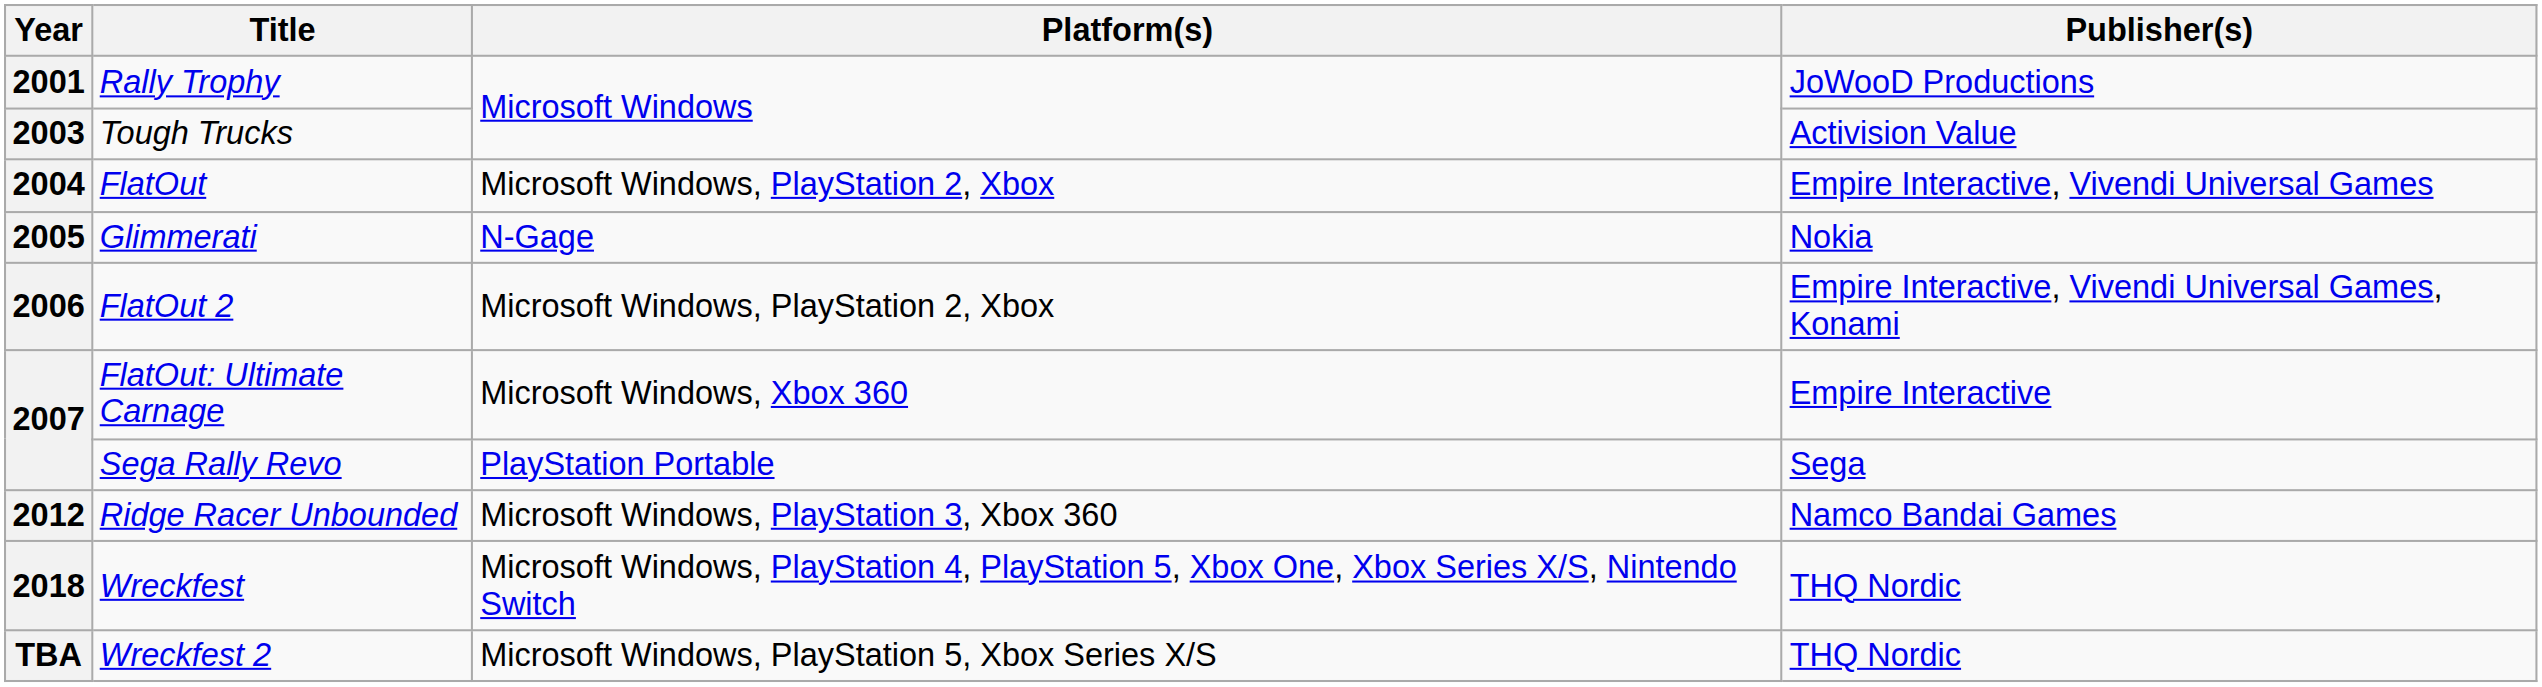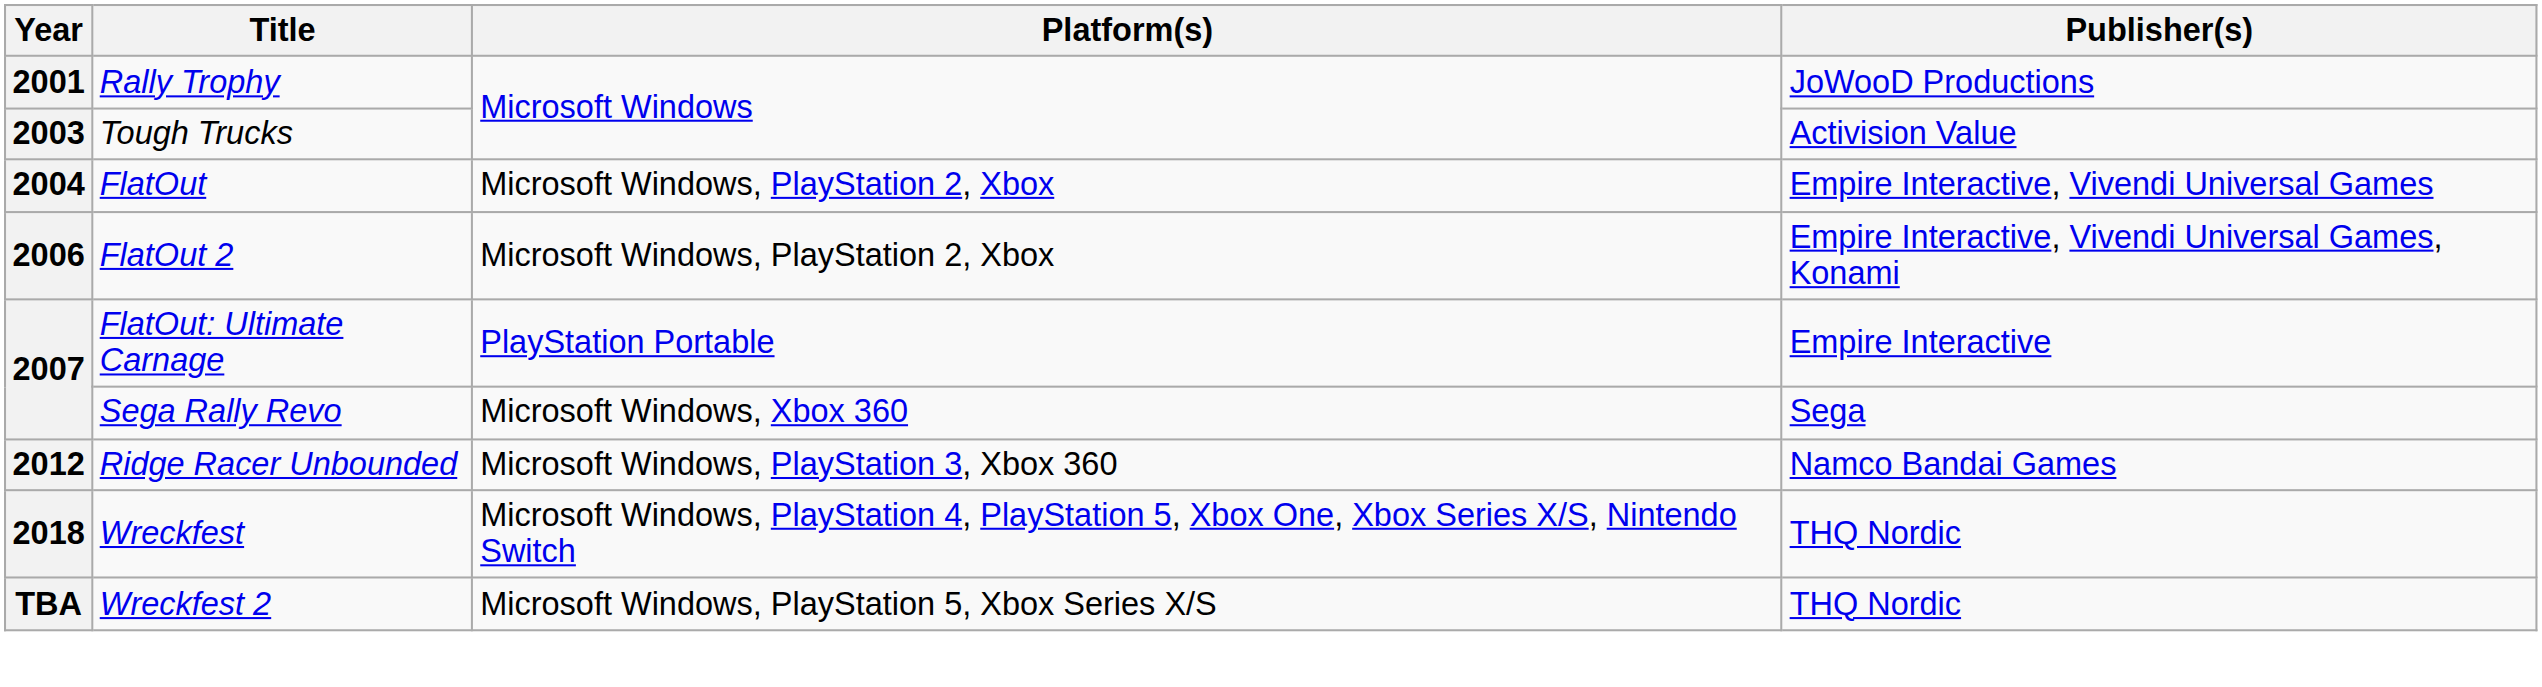- row: 2005 | Glimmerati | N-Gage | Nokia
2007 / FlatOut: Ultimate Carnage | Platform(s): Microsoft Windows, Xbox 360 -> PlayStation Portable
2007 / Sega Rally Revo | Platform(s): PlayStation Portable -> Microsoft Windows, Xbox 360
